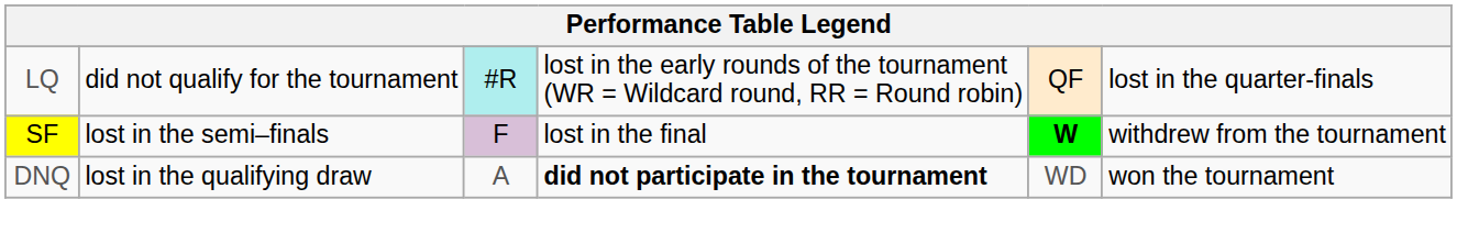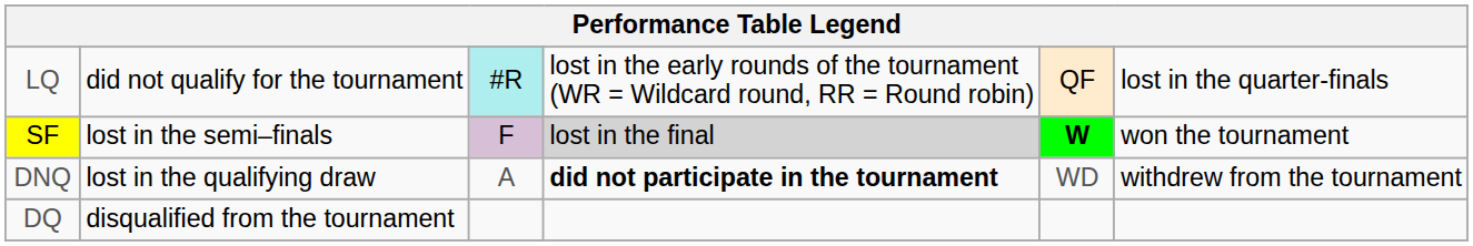SF | column 4: no background -> lightgrey background
SF | column 6: withdrew from the tournament -> won the tournament
DNQ | column 6: won the tournament -> withdrew from the tournament
+ row: DQ | disqualified from the tournament
